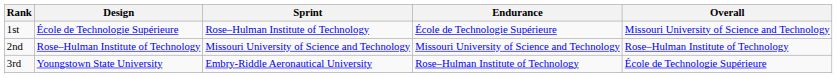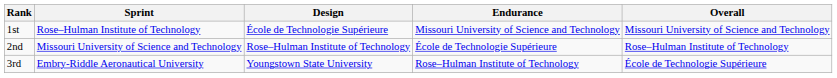columns swapped: Design <-> Sprint
1st | Endurance: École de Technologie Supérieure -> Missouri University of Science and Technology
2nd | Endurance: Missouri University of Science and Technology -> École de Technologie Supérieure
